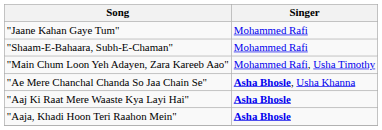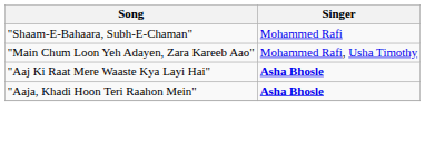- row: "Jaane Kahan Gaye Tum" | Mohammed Rafi
- row: "Ae Mere Chanchal Chanda So Jaa Chain Se" | Asha Bhosle, Usha Khanna
